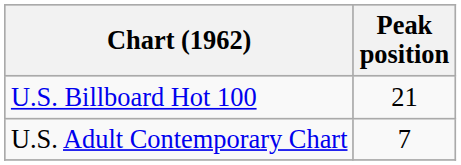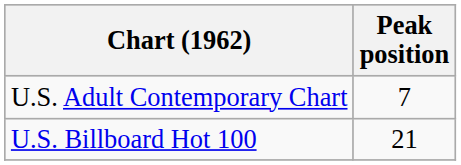rows swapped: U.S. Billboard Hot 100 <-> U.S. Adult Contemporary Chart
